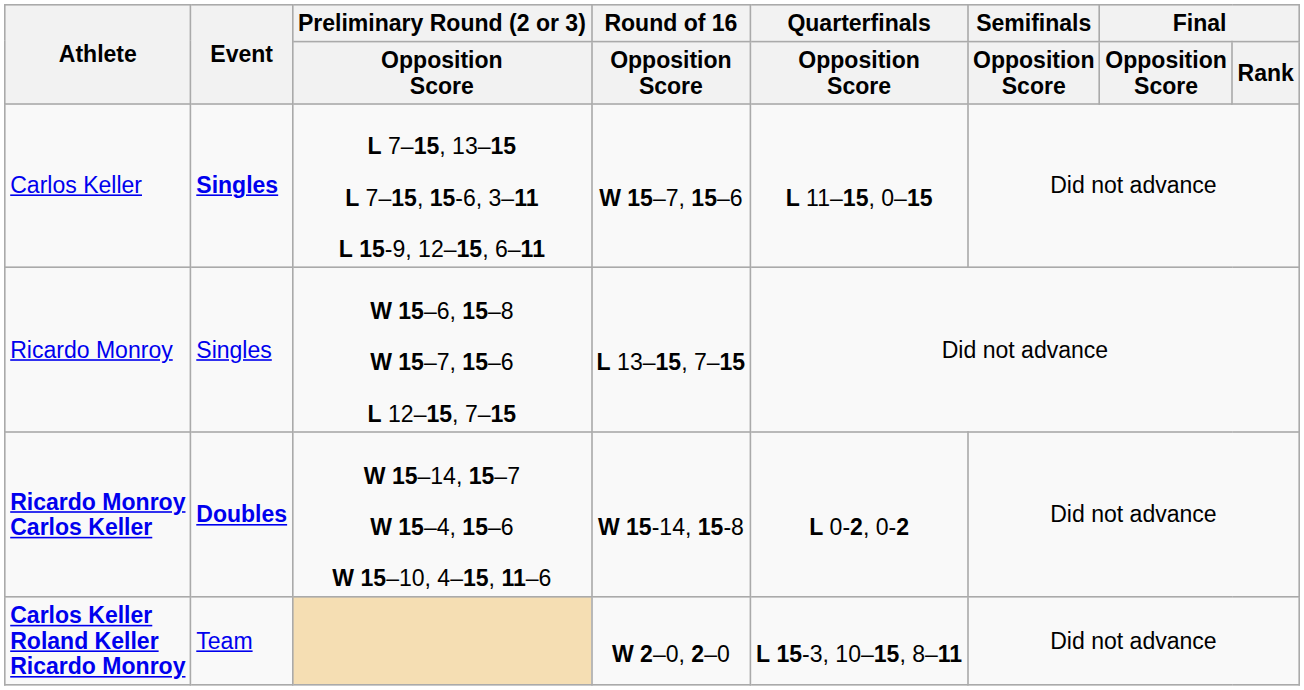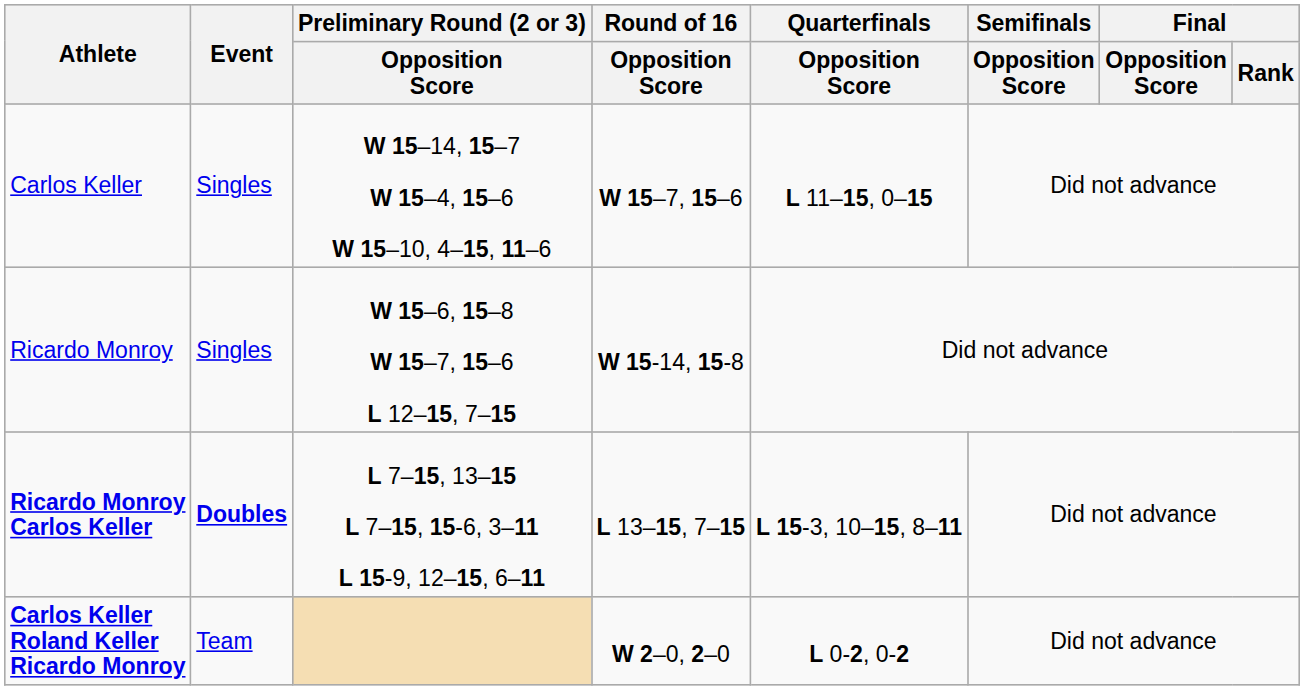Carlos Keller | Event: bold -> normal
Carlos Keller | Preliminary Round (2 or 3) / Opposition Score: L 7–15, 13–15 L 7–15, 15-6, 3–11 L 15-9, 12–15, 6–11 -> W 15–14, 15–7 W 15–4, 15–6 W 15–10, 4–15, 11–6
Ricardo Monroy | Round of 16 / Opposition Score: L 13–15, 7–15 -> W 15-14, 15-8
Ricardo Monroy Carlos Keller | Preliminary Round (2 or 3) / Opposition Score: W 15–14, 15–7 W 15–4, 15–6 W 15–10, 4–15, 11–6 -> L 7–15, 13–15 L 7–15, 15-6, 3–11 L 15-9, 12–15, 6–11
Ricardo Monroy Carlos Keller | Round of 16 / Opposition Score: W 15-14, 15-8 -> L 13–15, 7–15
Ricardo Monroy Carlos Keller | Quarterfinals / Opposition Score: L 0-2, 0-2 -> L 15-3, 10–15, 8–11
Carlos Keller Roland Keller Ricardo Monroy | Quarterfinals / Opposition Score: L 15-3, 10–15, 8–11 -> L 0-2, 0-2
